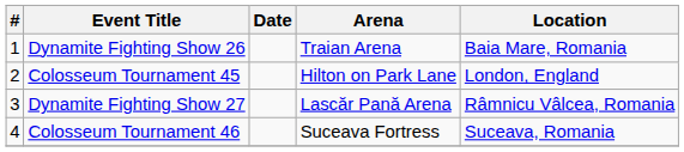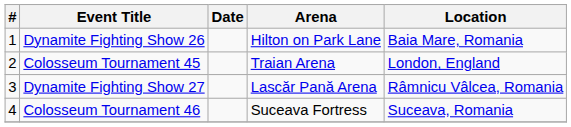Dynamite Fighting Show 26 | Arena: Traian Arena -> Hilton on Park Lane
Colosseum Tournament 45 | Arena: Hilton on Park Lane -> Traian Arena
